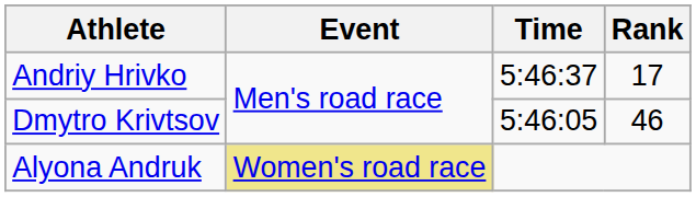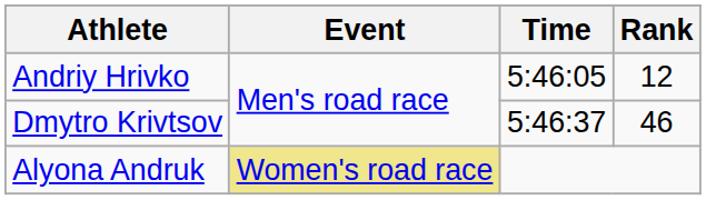Andriy Hrivko | Time: 5:46:37 -> 5:46:05
Andriy Hrivko | Rank: 17 -> 12
Dmytro Krivtsov | Time: 5:46:05 -> 5:46:37
